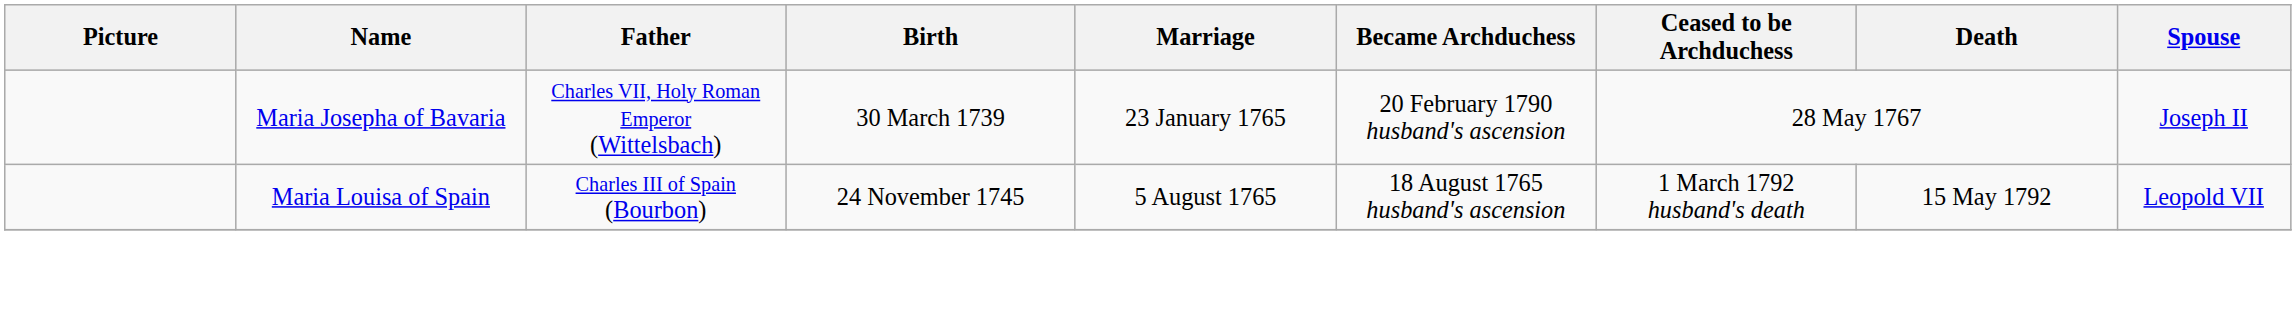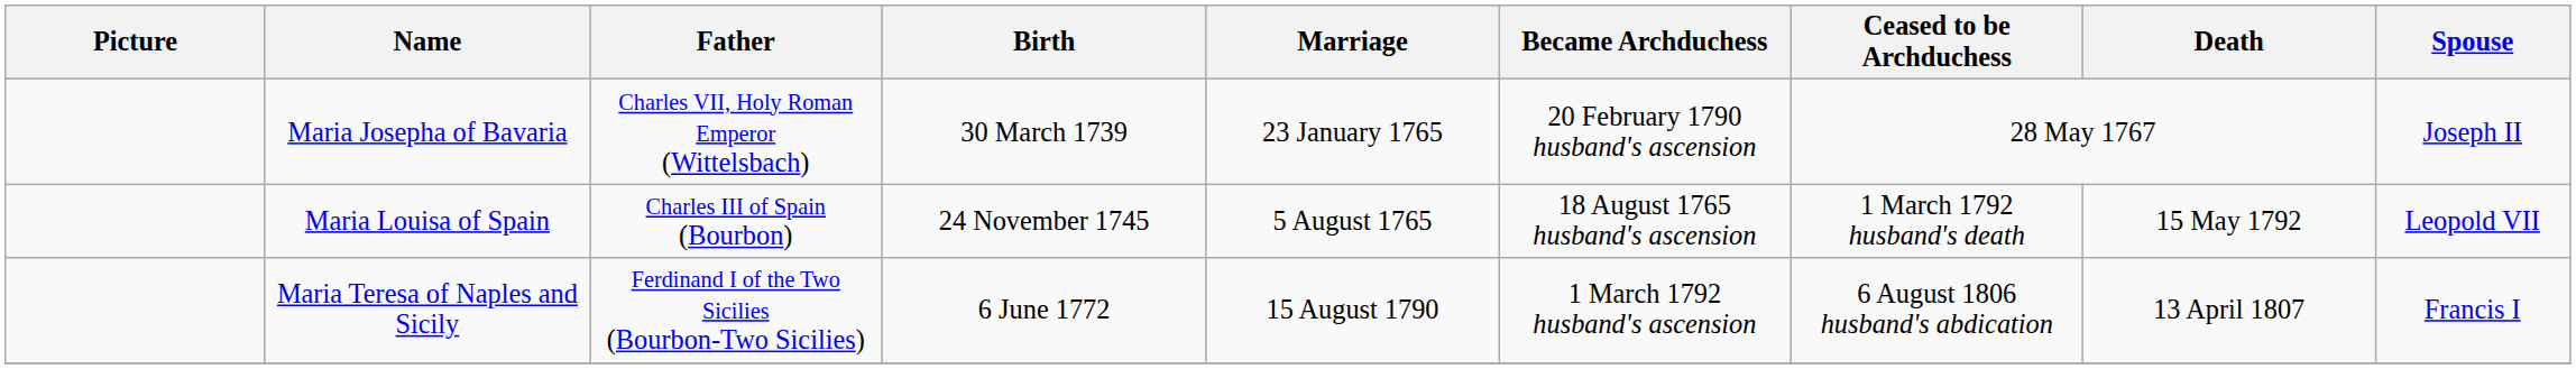+ row: Maria Teresa of Naples and Sicily | Ferdinand I of the Two Sicilies (Bourbon-Two Sicilies) | 6 June 1772 | 15 August 1790 | 1 March 1792 husband's ascension | 6 August 1806 husband's abdication | 13 April 1807 | Francis I
